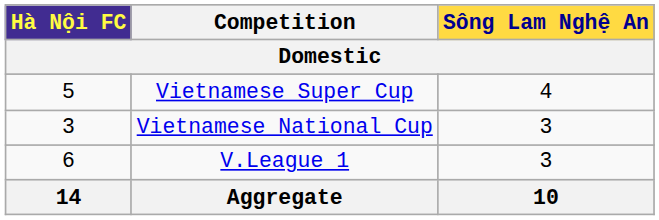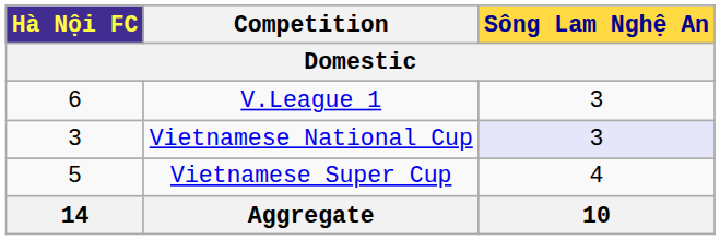rows swapped: V.League 1 <-> Vietnamese Super Cup
Vietnamese National Cup | Sông Lam Nghệ An: no background -> lavender background
